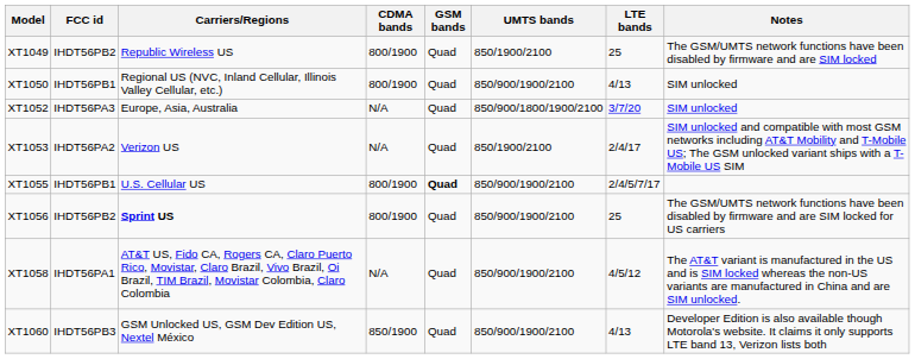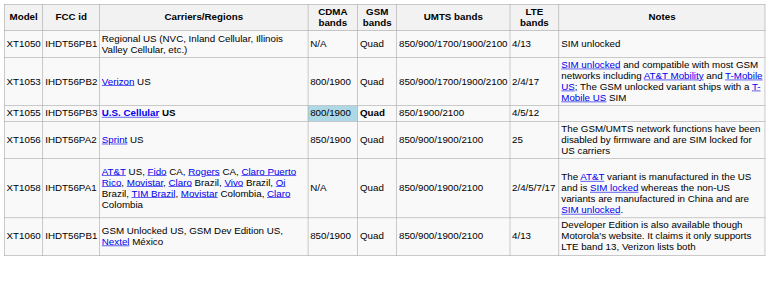- row: XT1049 | IHDT56PB2 | Republic Wireless US | 800/1900 | Quad | 850/1900/2100 | 25 | The GSM/UMTS network functions have been disabled by firmware and are SIM locked
XT1050 | CDMA bands: 800/1900 -> N/A
XT1050 | UMTS bands: 850/900/1900/2100 -> 850/900/1700/1900/2100
- row: XT1052 | IHDT56PA3 | Europe, Asia, Australia | N/A | Quad | 850/900/1800/1900/2100 | 3/7/20 | SIM unlocked
XT1053 | FCC id: IHDT56PA2 -> IHDT56PB2
XT1053 | CDMA bands: N/A -> 800/1900
XT1053 | UMTS bands: 850/1900/2100 -> 850/900/1700/1900/2100
XT1055 | FCC id: IHDT56PB1 -> IHDT56PB3
XT1055 | Carriers/Regions: normal -> bold
XT1055 | CDMA bands: no background -> lightblue background
XT1055 | UMTS bands: 850/900/1900/2100 -> 850/1900/2100
XT1055 | LTE bands: 2/4/5/7/17 -> 4/5/12
XT1056 | FCC id: IHDT56PB2 -> IHDT56PA2
XT1056 | Carriers/Regions: bold -> normal
XT1056 | CDMA bands: 800/1900 -> 850/1900
XT1058 | LTE bands: 4/5/12 -> 2/4/5/7/17
XT1060 | FCC id: IHDT56PB3 -> IHDT56PB1
